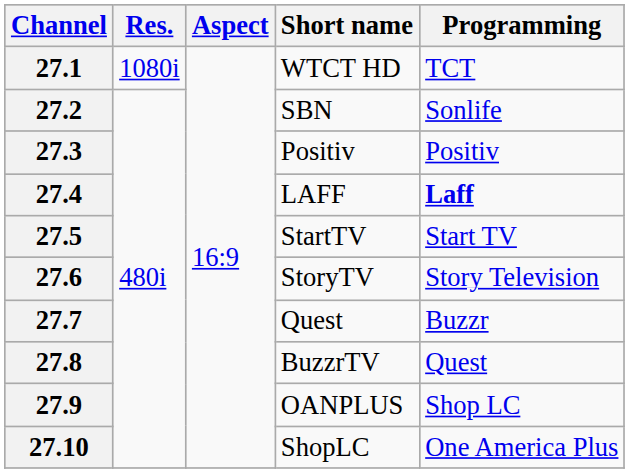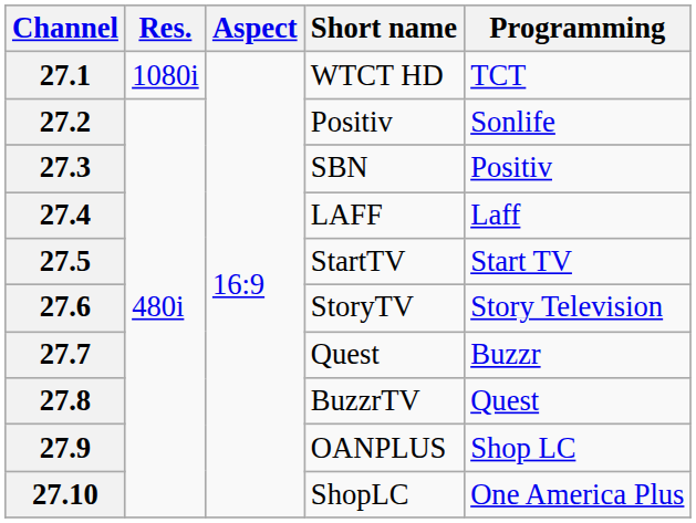27.2 | Short name: SBN -> Positiv
27.3 | Short name: Positiv -> SBN
27.4 | Programming: bold -> normal
